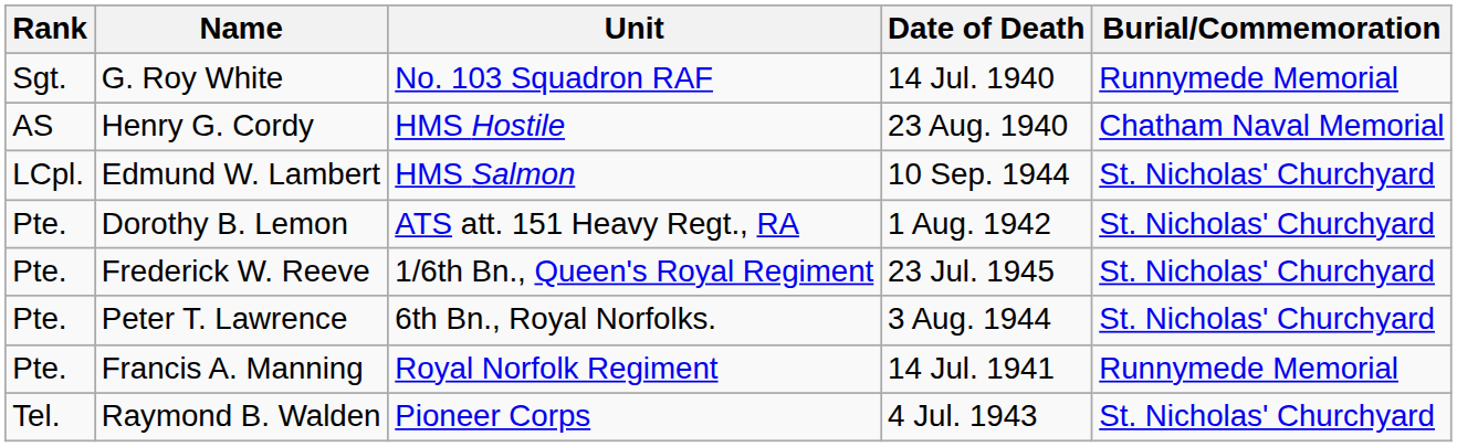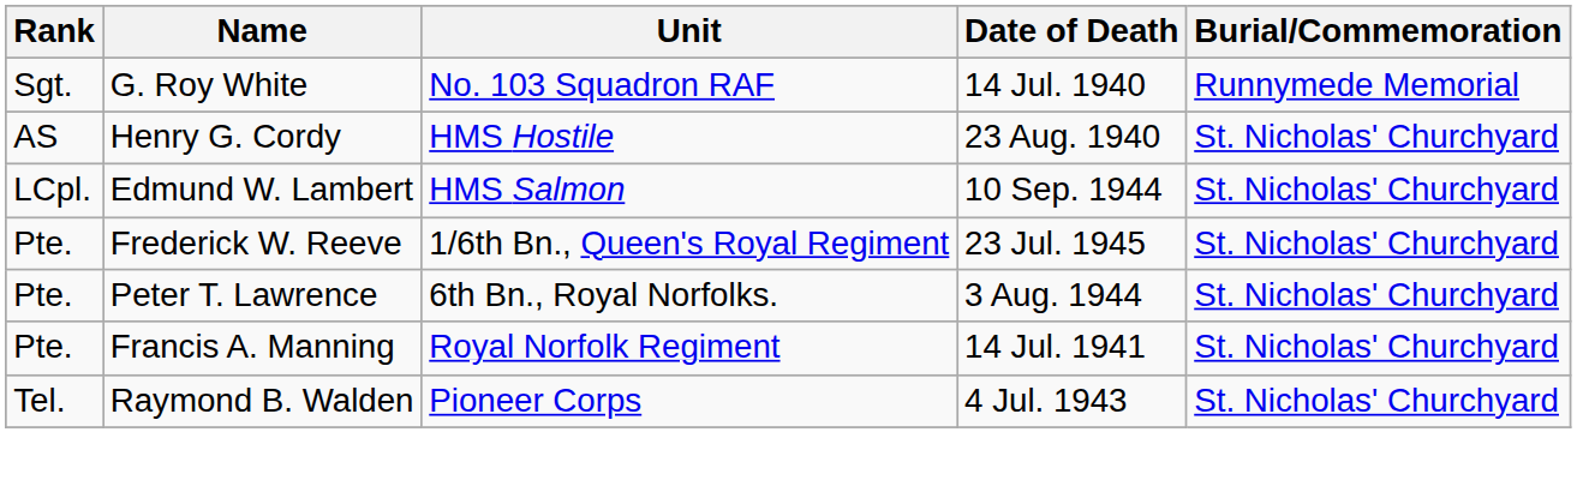Henry G. Cordy | Burial/Commemoration: Chatham Naval Memorial -> St. Nicholas' Churchyard
- row: Pte. | Dorothy B. Lemon | ATS att. 151 Heavy Regt., RA | 1 Aug. 1942 | St. Nicholas' Churchyard
Francis A. Manning | Burial/Commemoration: Runnymede Memorial -> St. Nicholas' Churchyard
